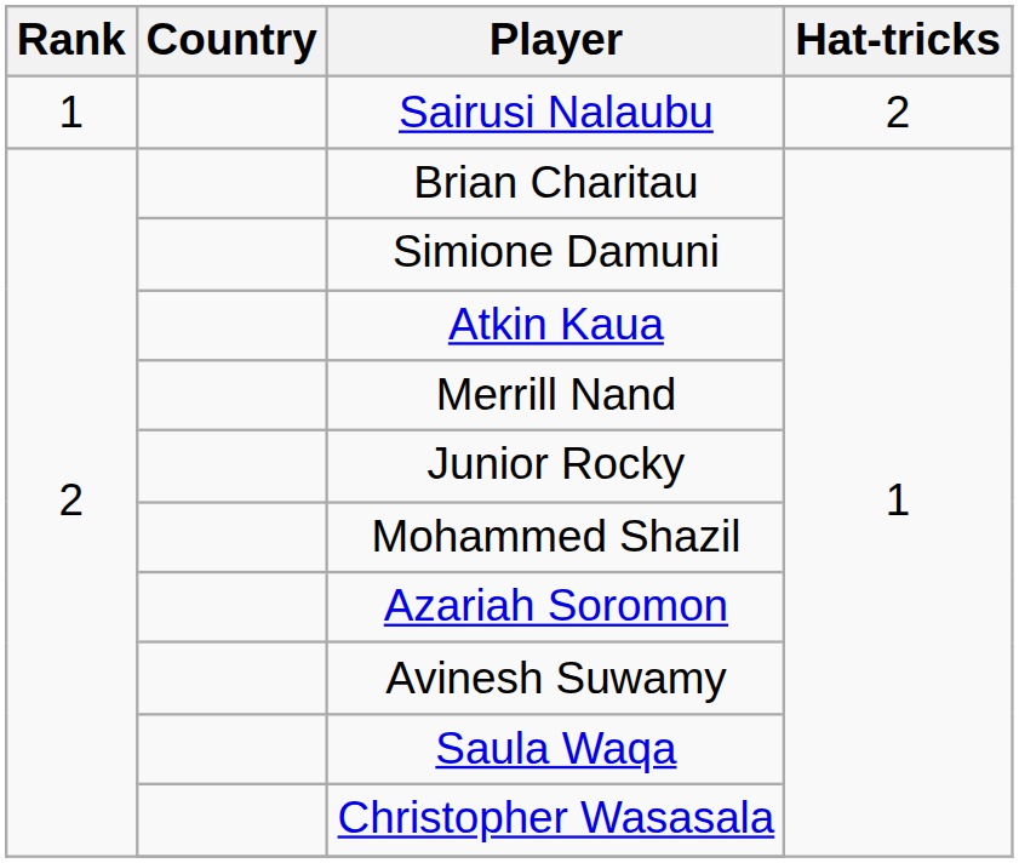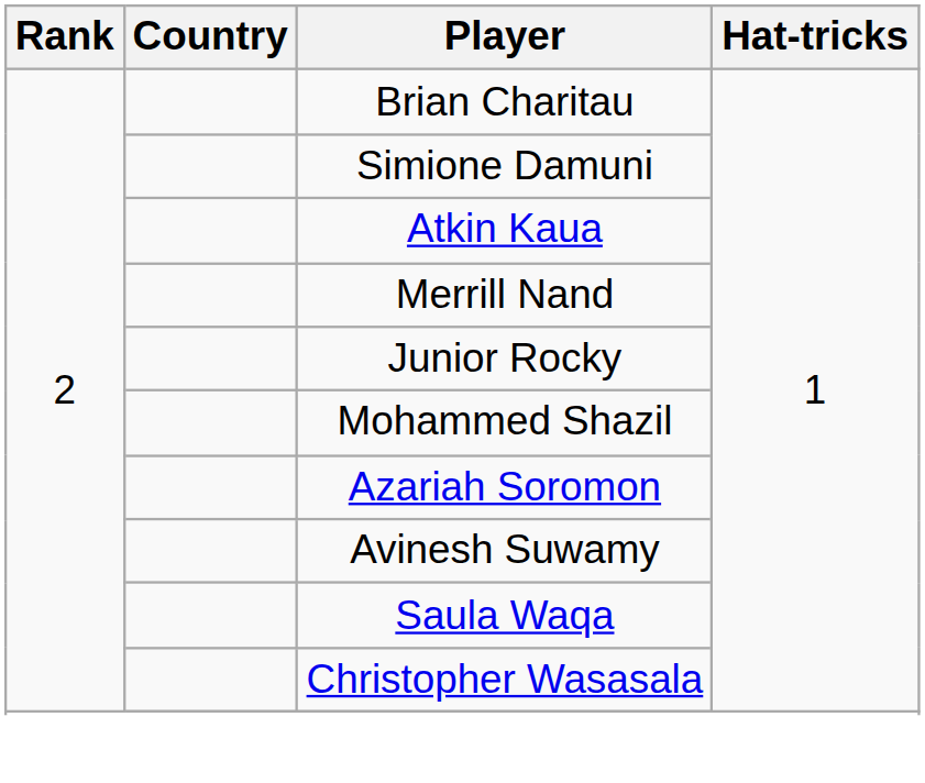- row: 1 | Sairusi Nalaubu | 2
